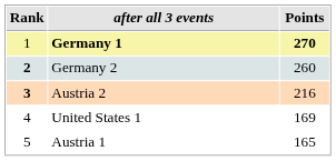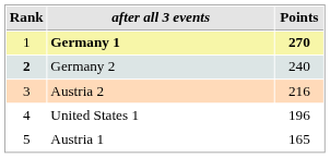Germany 2 | Points: 260 -> 240
Austria 2 | Rank: bold -> normal
United States 1 | Points: 169 -> 196
